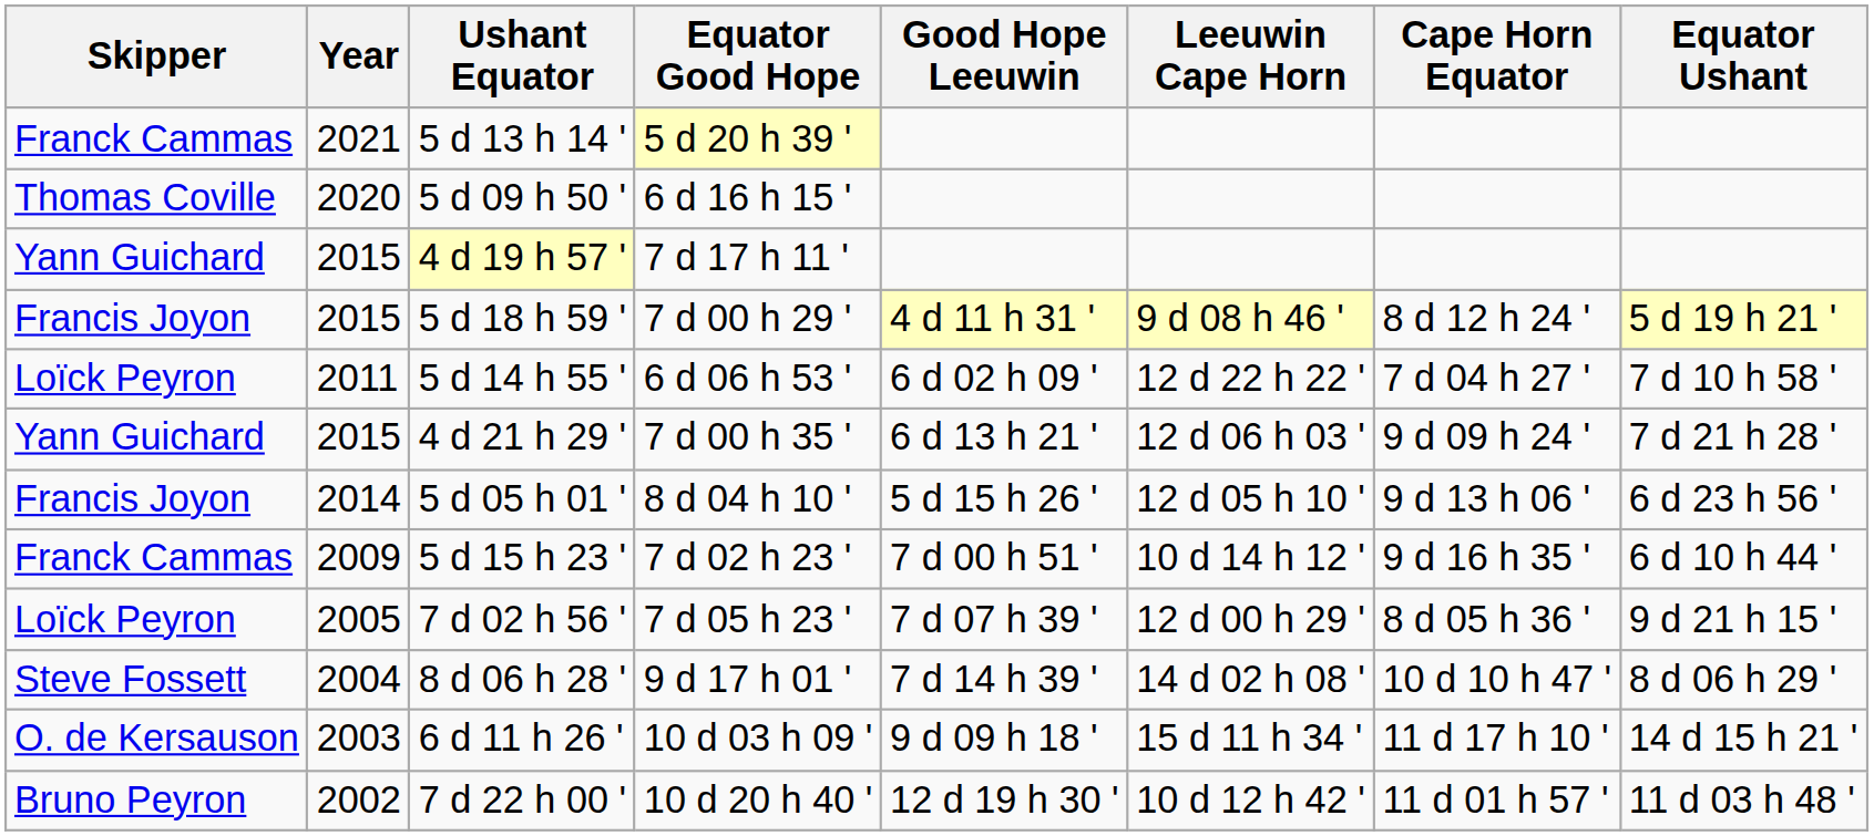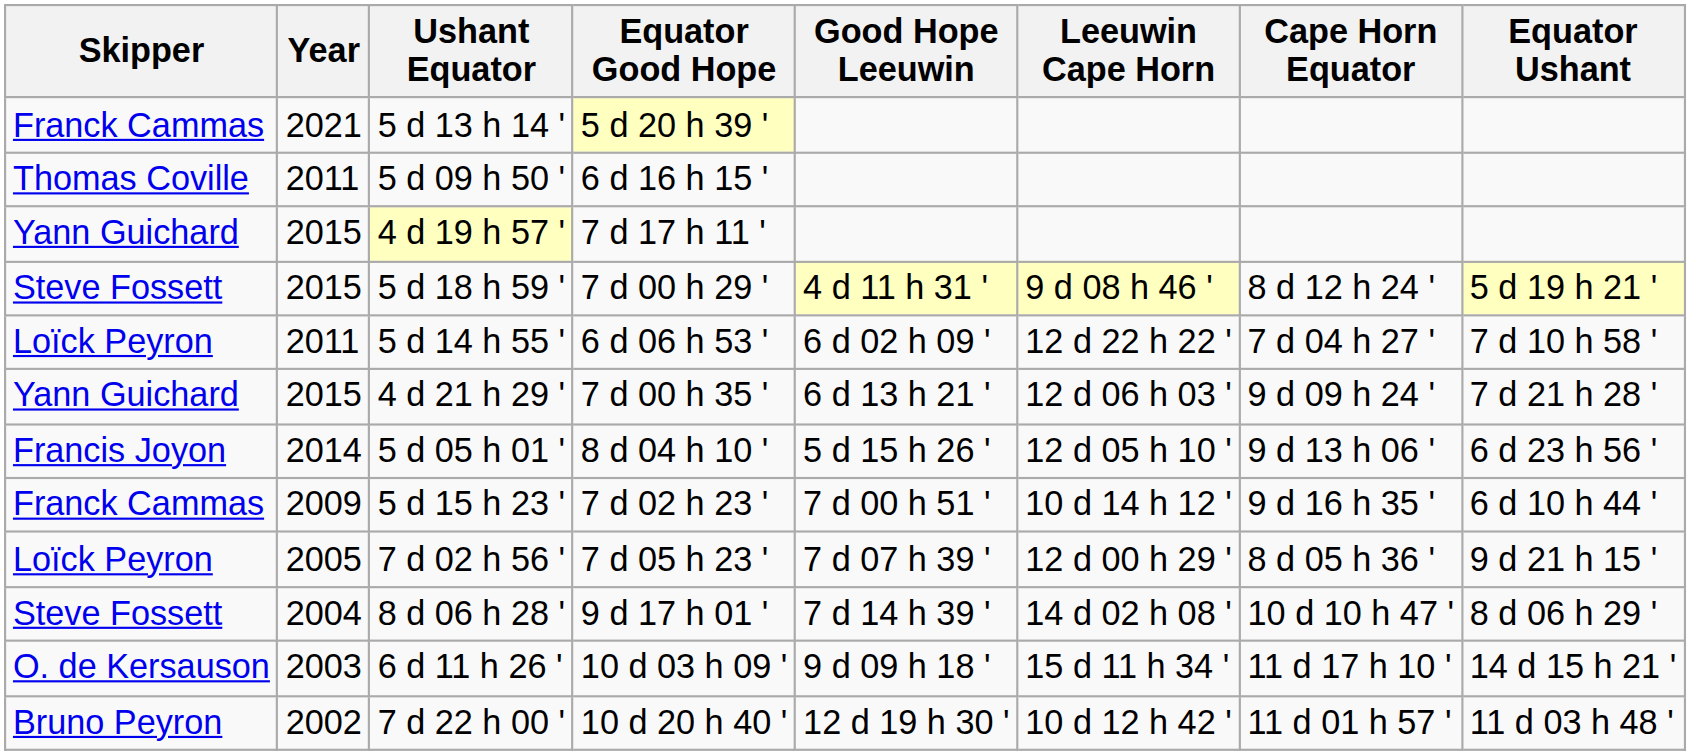5 d 09 h 50 ' | Year: 2020 -> 2011
5 d 18 h 59 ' | Skipper: Francis Joyon -> Steve Fossett
